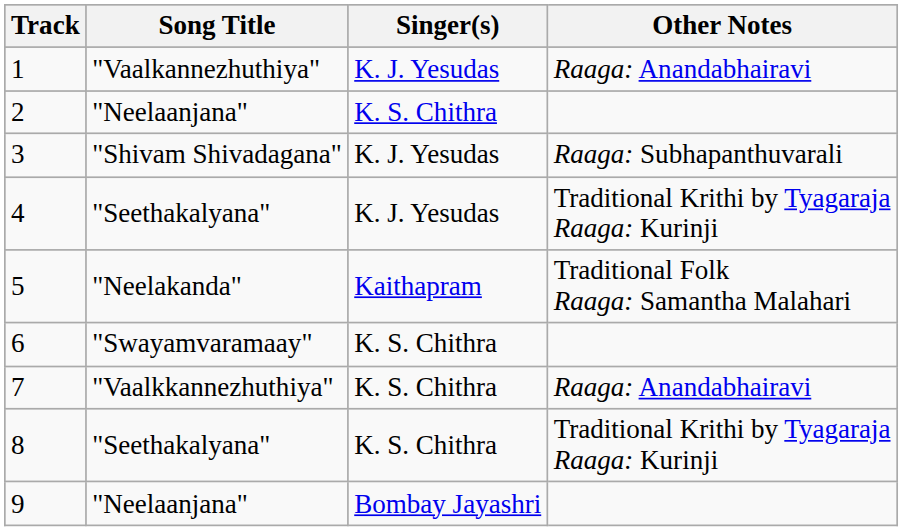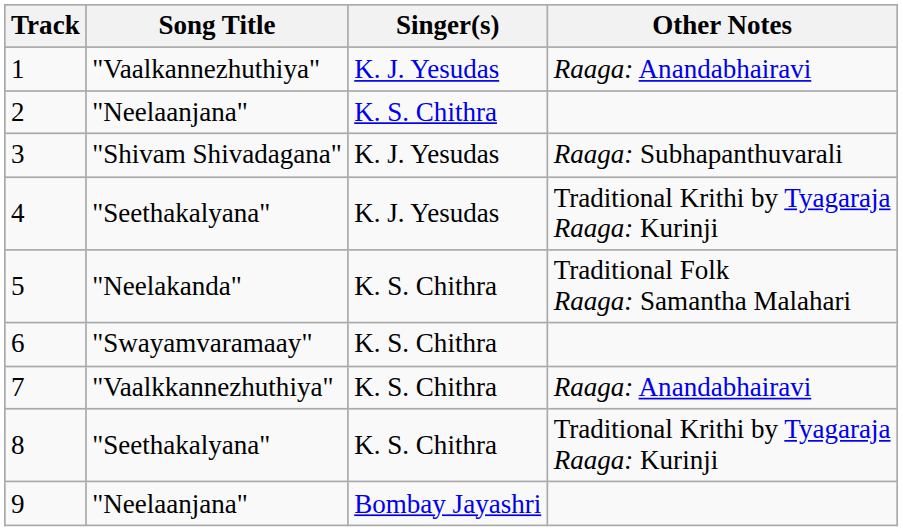5 | Singer(s): Kaithapram -> K. S. Chithra
